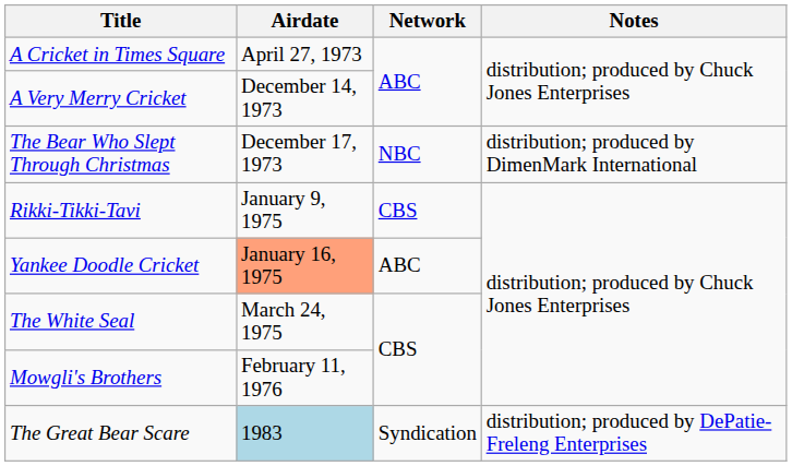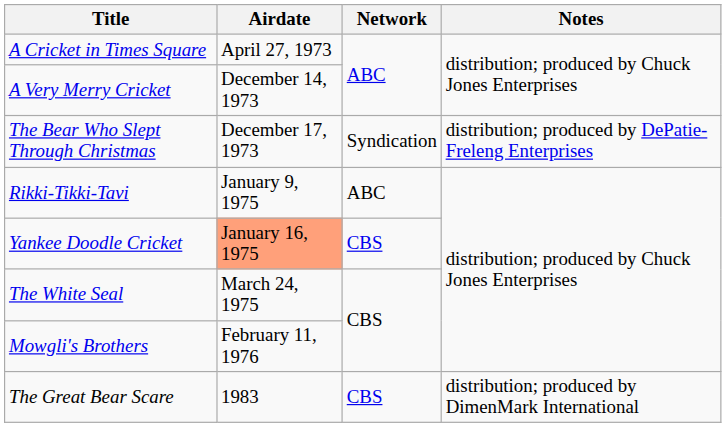The Bear Who Slept Through Christmas | Network: NBC -> Syndication
The Bear Who Slept Through Christmas | Notes: distribution; produced by DimenMark International -> distribution; produced by DePatie-Freleng Enterprises
Rikki-Tikki-Tavi | Network: CBS -> ABC
Yankee Doodle Cricket | Network: ABC -> CBS
The Great Bear Scare | Airdate: lightblue background -> no background
The Great Bear Scare | Network: Syndication -> CBS
The Great Bear Scare | Notes: distribution; produced by DePatie-Freleng Enterprises -> distribution; produced by DimenMark International
